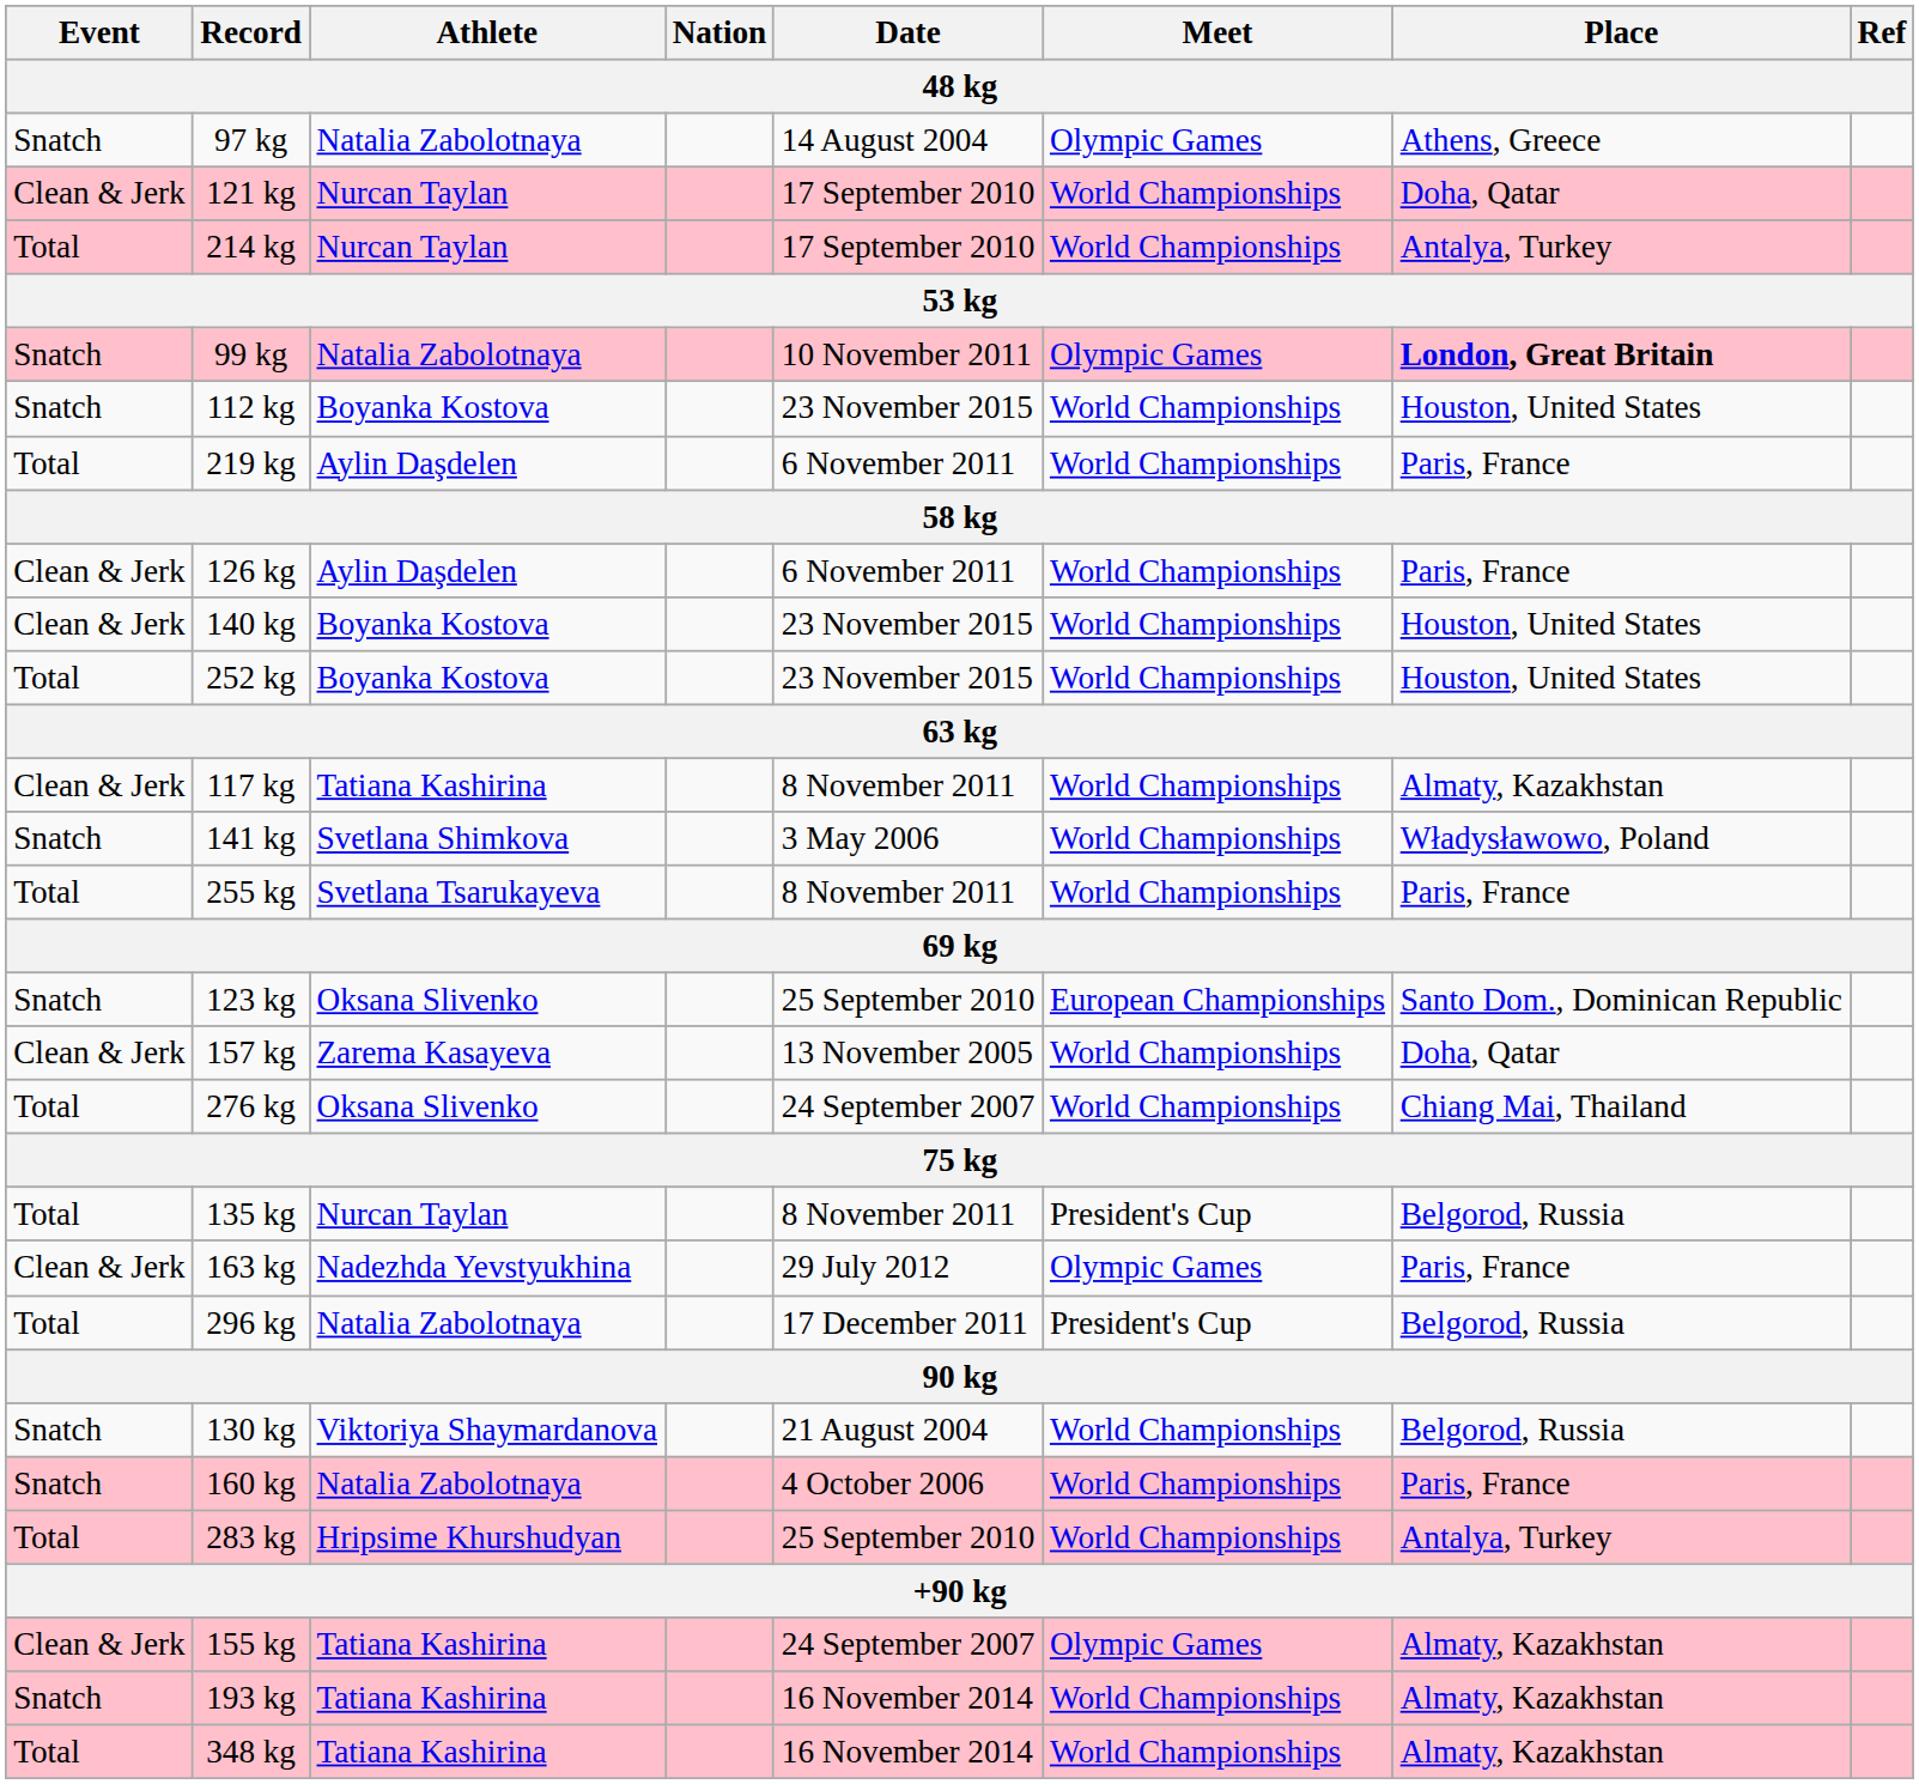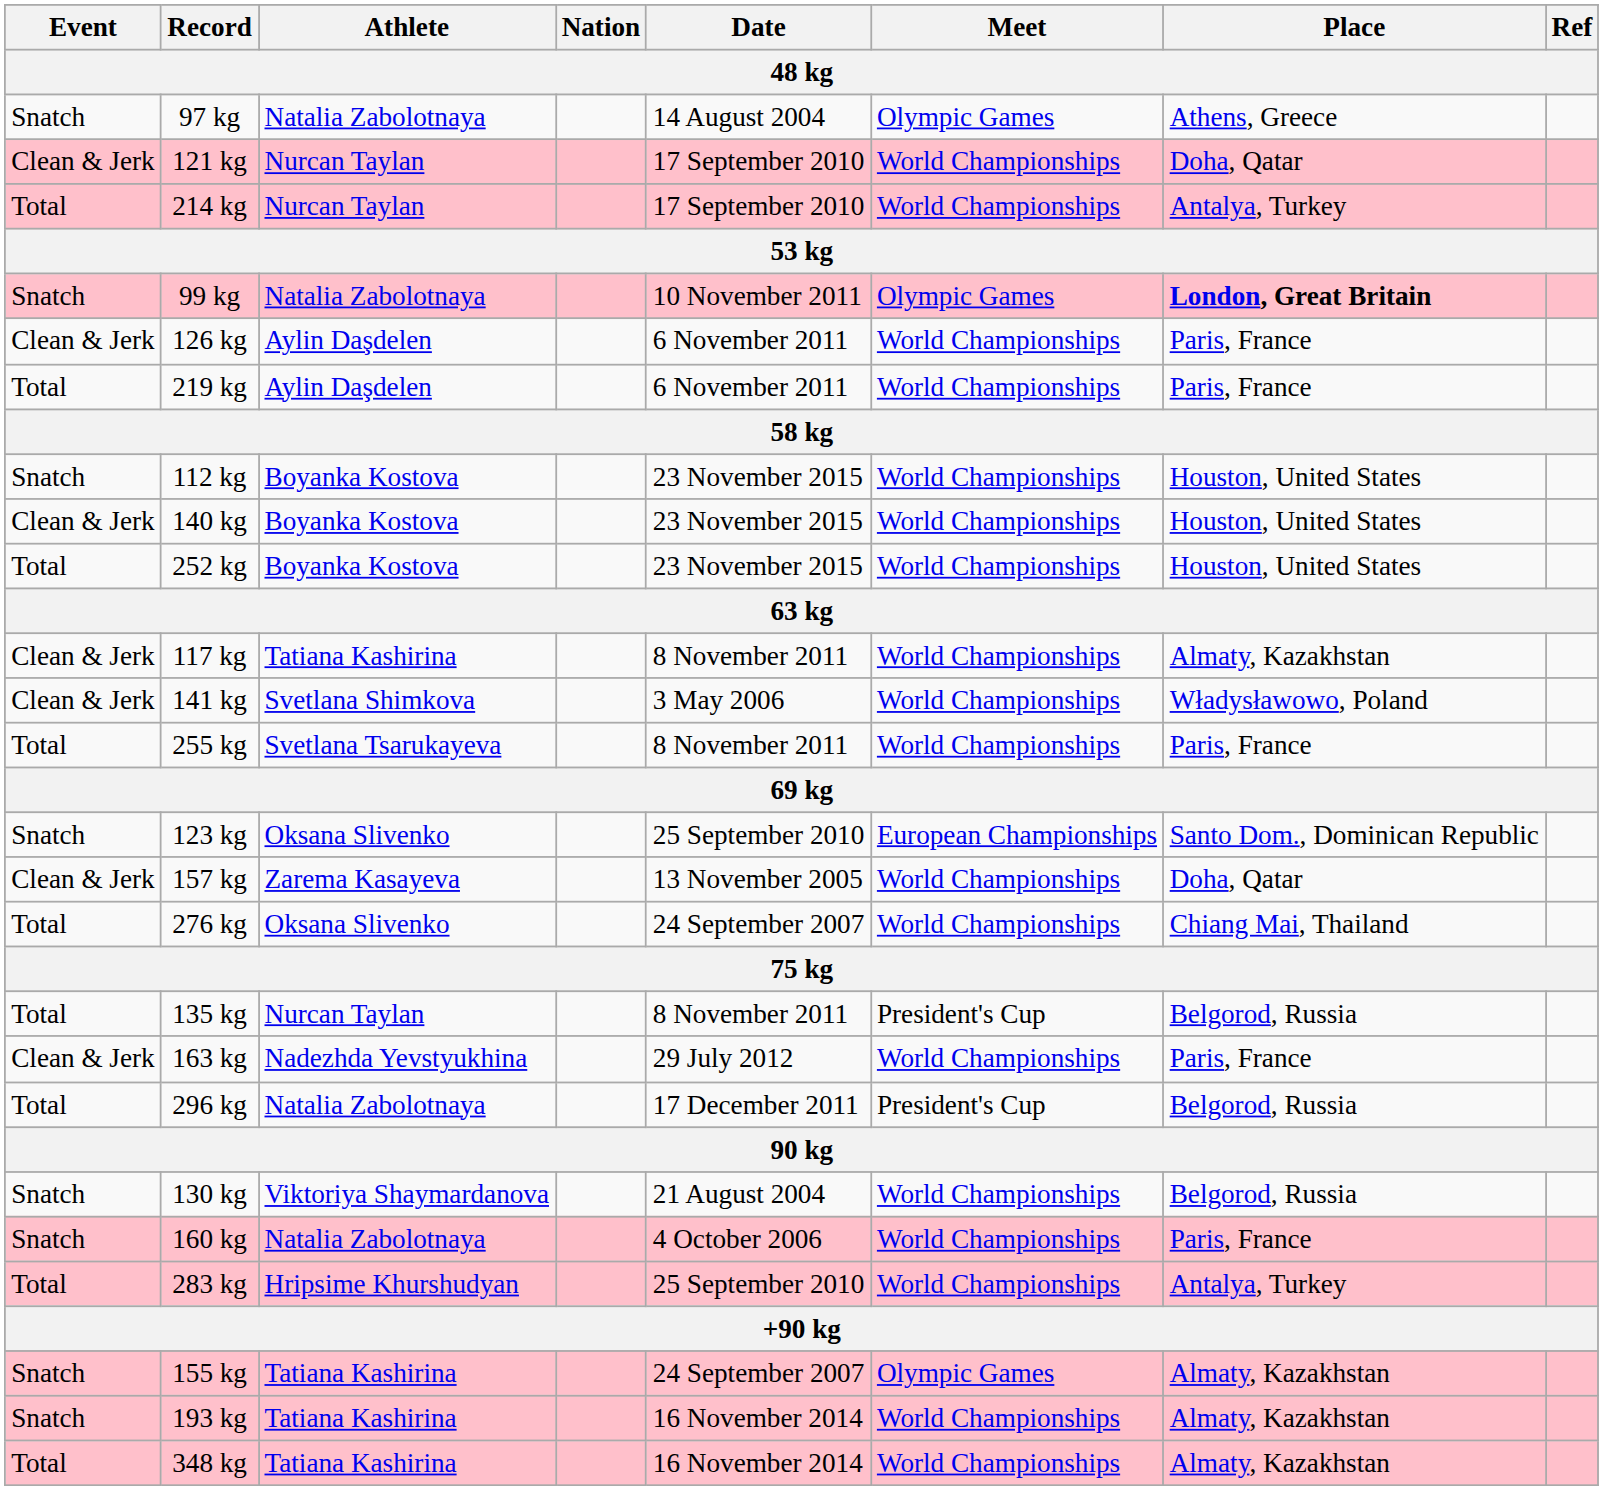rows swapped: 126 kg <-> 112 kg
141 kg | Event: Snatch -> Clean & Jerk
163 kg | Meet: Olympic Games -> World Championships
155 kg | Event: Clean & Jerk -> Snatch
